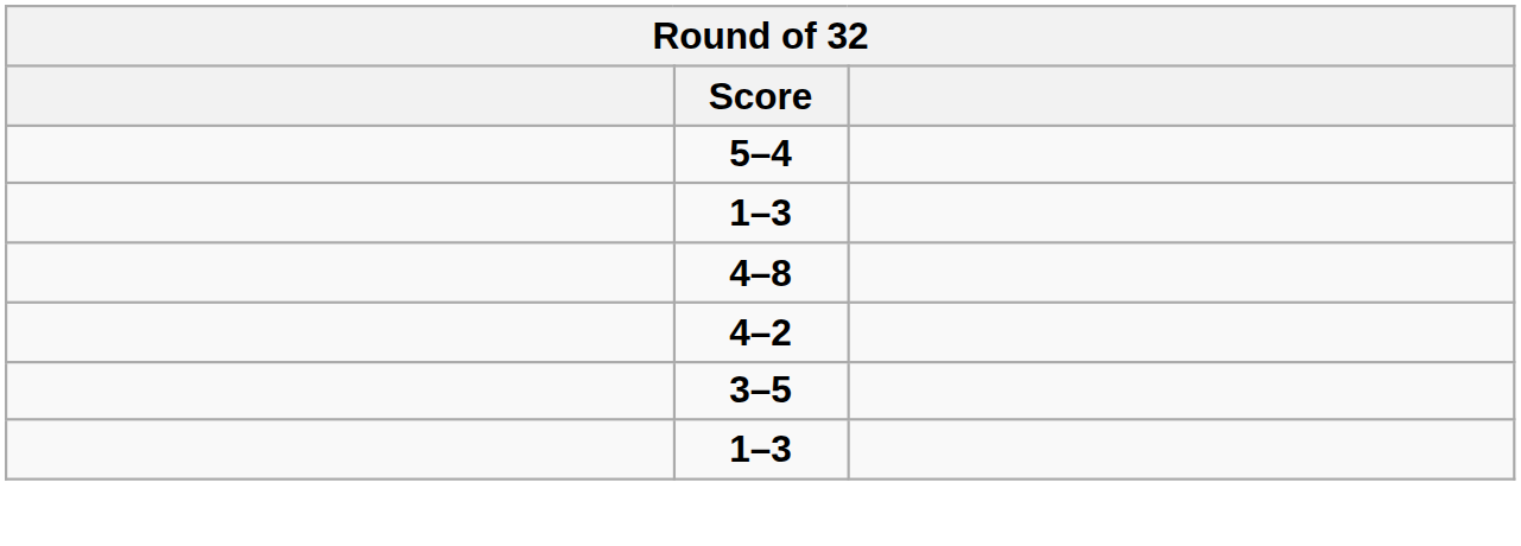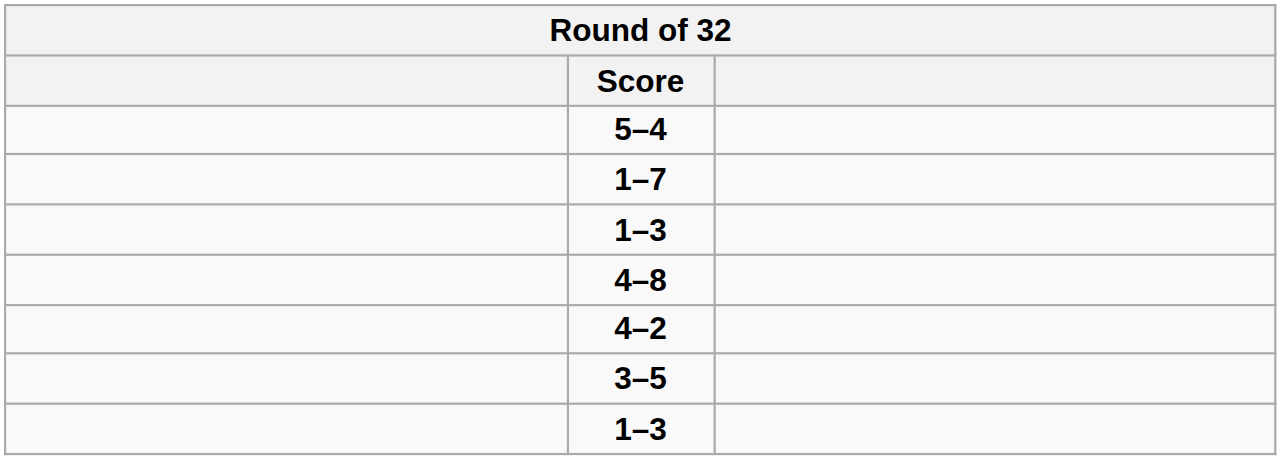+ row: 1–7
